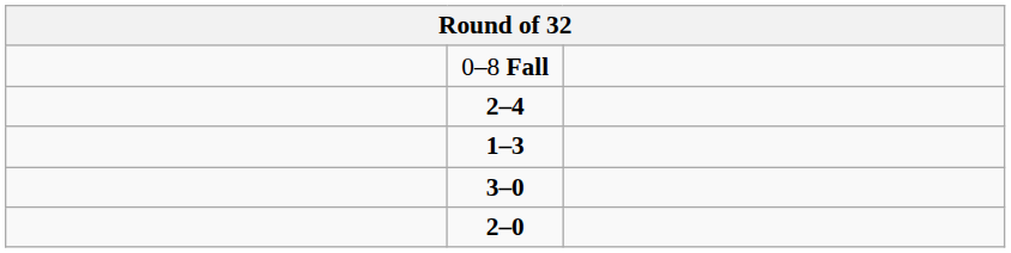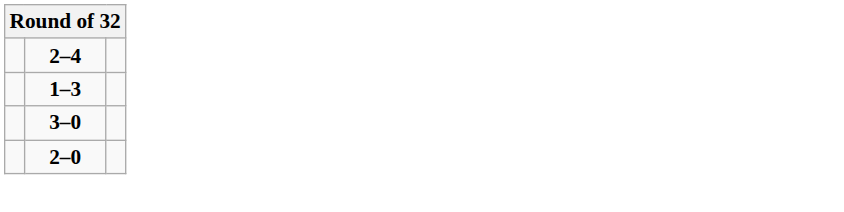- row: 0–8 Fall
